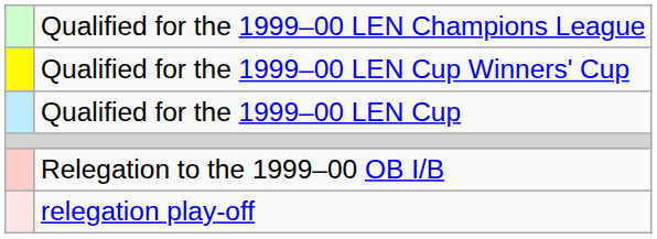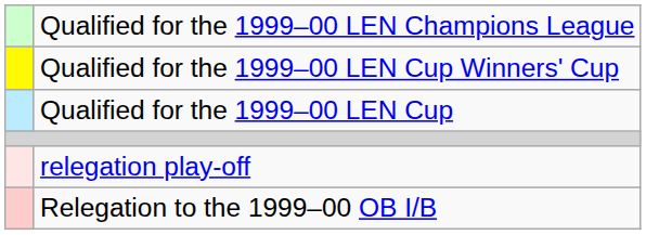rows swapped: relegation play-off <-> Relegation to the 1999–00 OB I/B
